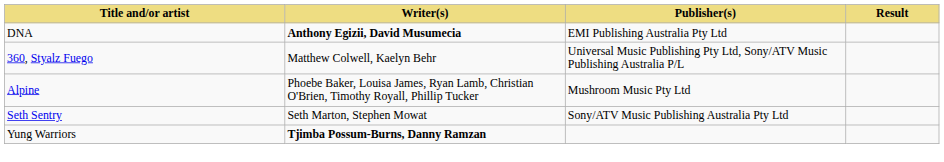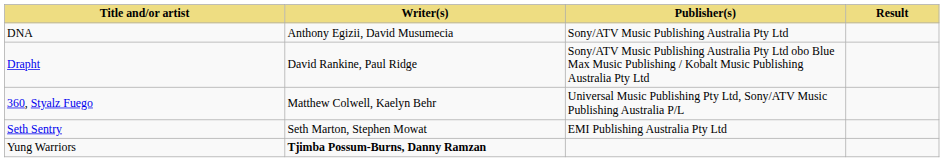DNA | Writer(s): bold -> normal
DNA | Publisher(s): EMI Publishing Australia Pty Ltd -> Sony/ATV Music Publishing Australia Pty Ltd
+ row: Drapht | David Rankine, Paul Ridge | Sony/ATV Music Publishing Australia Pty Ltd obo Blue Max Music Publishing / Kobalt Music Publishing Australia Pty Ltd
- row: Alpine | Phoebe Baker, Louisa James, Ryan Lamb, Christian O'Brien, Timothy Royall, Phillip Tucker | Mushroom Music Pty Ltd
Seth Sentry | Publisher(s): Sony/ATV Music Publishing Australia Pty Ltd -> EMI Publishing Australia Pty Ltd
